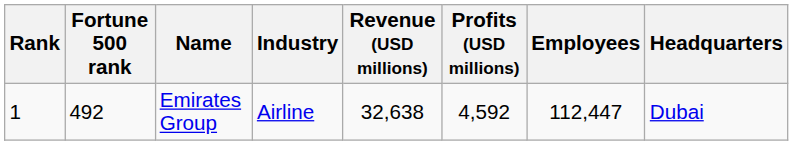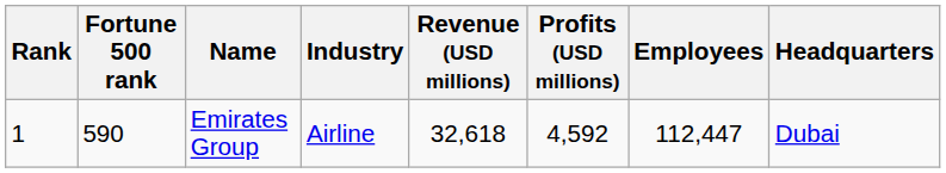Emirates Group | Fortune 500 rank: 492 -> 590
Emirates Group | Revenue (USD millions): 32,638 -> 32,618
